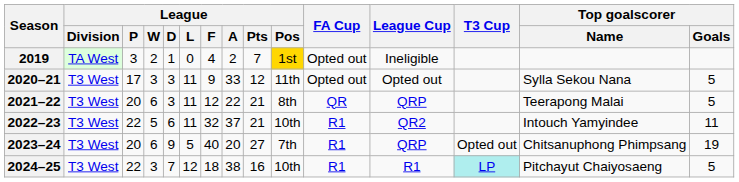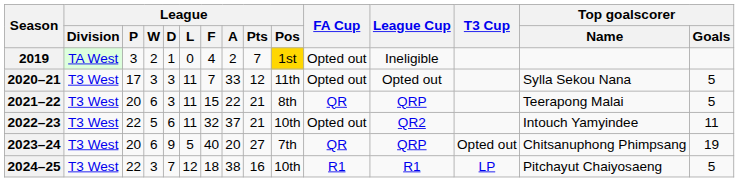2020–21 | League / F: 9 -> 7
2021–22 | League / F: 12 -> 15
2022–23 | FA Cup: R1 -> Opted out
2023–24 | FA Cup: R1 -> QR
2024–25 | T3 Cup: paleturquoise background -> no background
